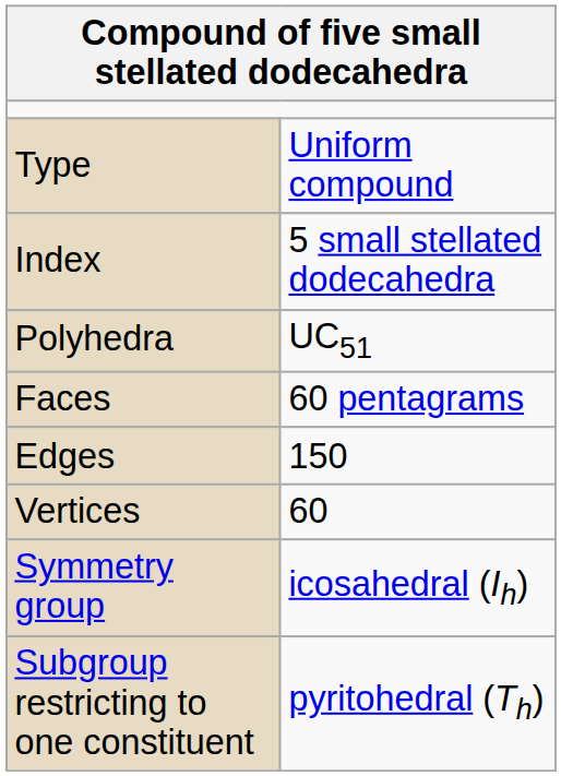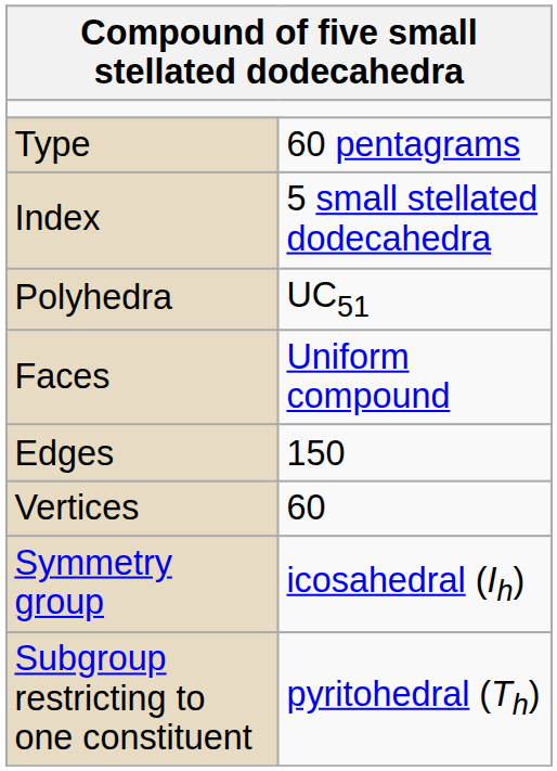Type | column 2: Uniform compound -> 60 pentagrams
Faces | column 2: 60 pentagrams -> Uniform compound
